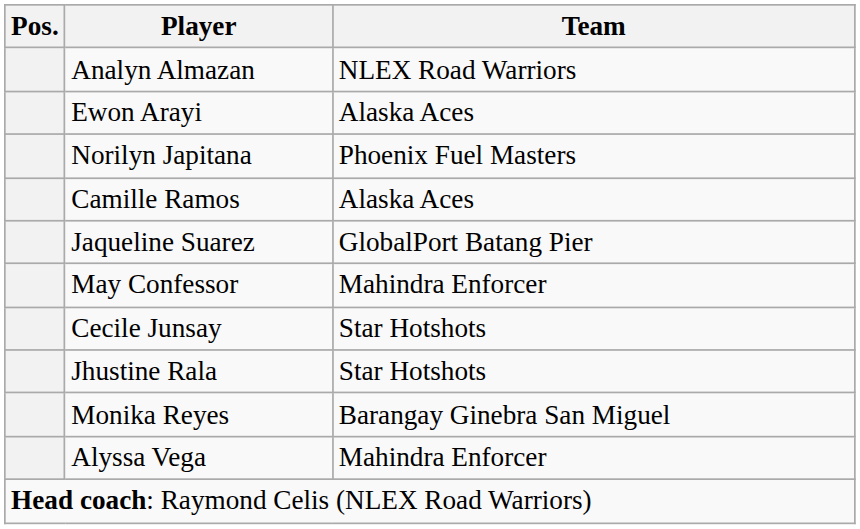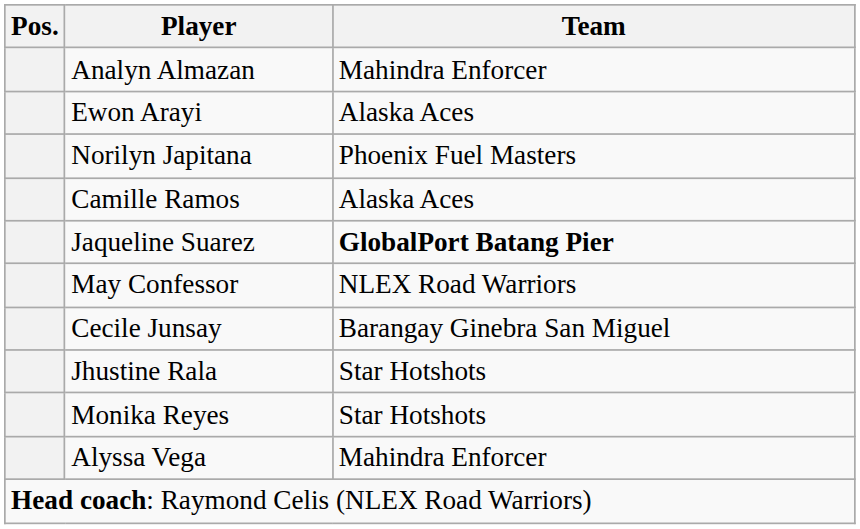Analyn Almazan | Team: NLEX Road Warriors -> Mahindra Enforcer
Jaqueline Suarez | Team: normal -> bold
May Confessor | Team: Mahindra Enforcer -> NLEX Road Warriors
Cecile Junsay | Team: Star Hotshots -> Barangay Ginebra San Miguel
Monika Reyes | Team: Barangay Ginebra San Miguel -> Star Hotshots
